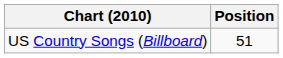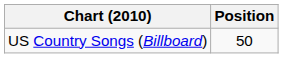US Country Songs (Billboard) | Position: 51 -> 50
